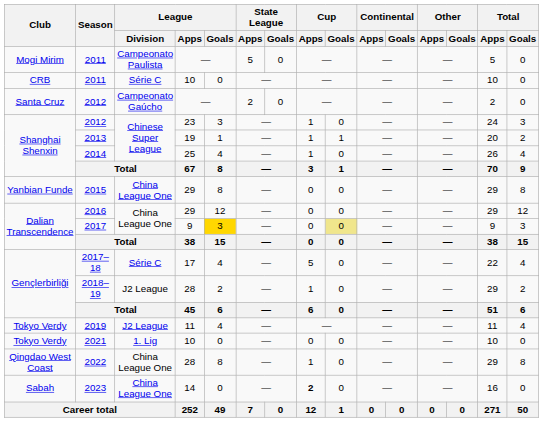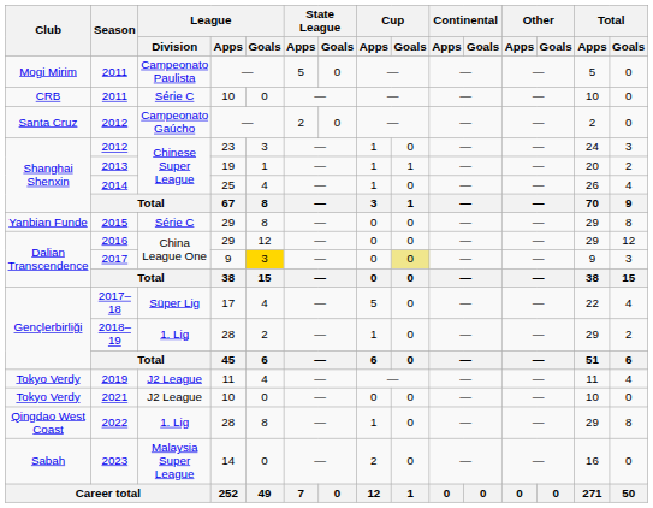2015 | League / Division: China League One -> Série C
2017–18 | League / Division: Série C -> Süper Lig
2018–19 | League / Division: J2 League -> 1. Lig
2021 | League / Division: 1. Lig -> J2 League
2022 | League / Division: China League One -> 1. Lig
2023 | League / Division: China League One -> Malaysia Super League
2023 | Cup / Apps: bold -> normal
